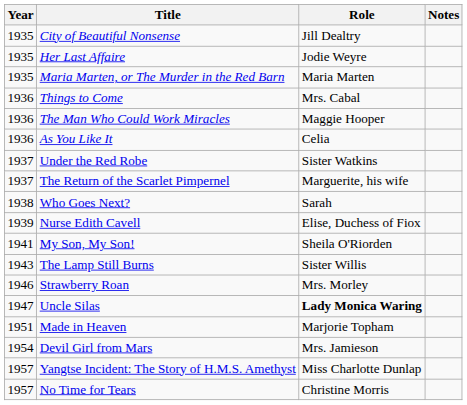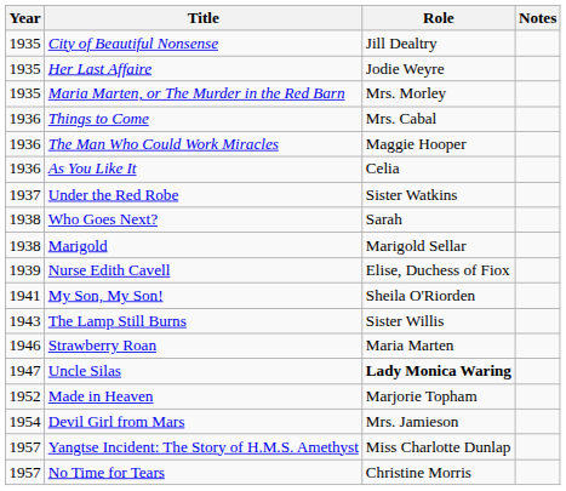Maria Marten, or The Murder in the Red Barn | Role: Maria Marten -> Mrs. Morley
- row: 1937 | The Return of the Scarlet Pimpernel | Marguerite, his wife
+ row: 1938 | Marigold | Marigold Sellar
Strawberry Roan | Role: Mrs. Morley -> Maria Marten
Made in Heaven | Year: 1951 -> 1952
